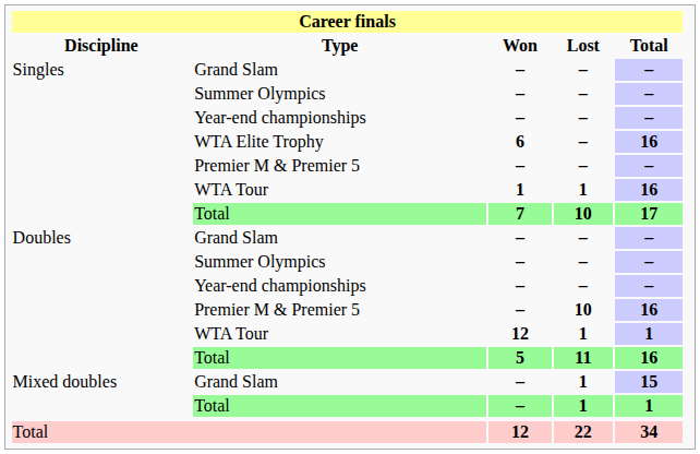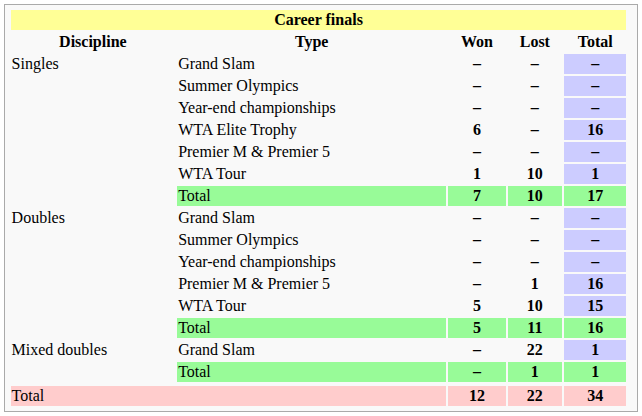Singles / WTA Tour | Career finals / Lost: 1 -> 10
Singles / WTA Tour | Career finals / Total: 16 -> 1
Doubles / Premier M & Premier 5 | Career finals / Lost: 10 -> 1
Doubles / WTA Tour | Career finals / Won: 12 -> 5
Doubles / WTA Tour | Career finals / Lost: 1 -> 10
Doubles / WTA Tour | Career finals / Total: 1 -> 15
Mixed doubles / Grand Slam | Career finals / Lost: 1 -> 22
Mixed doubles / Grand Slam | Career finals / Total: 15 -> 1
